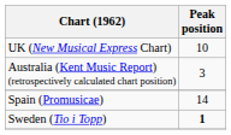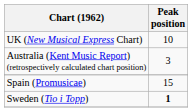Spain (Promusicae) | Peak position: 14 -> 15
